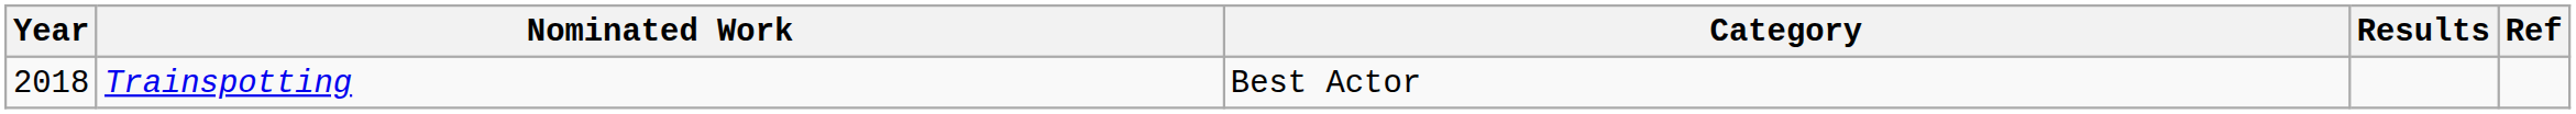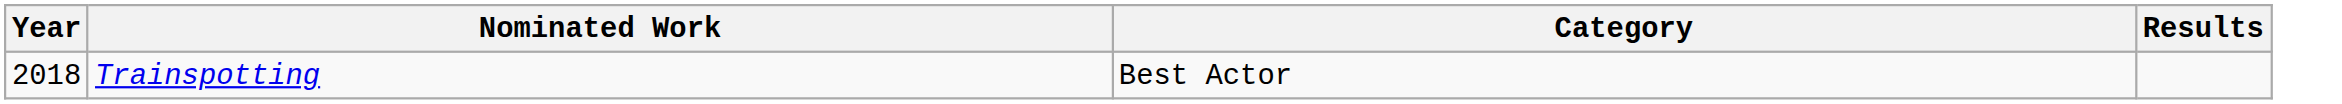- column: Ref
